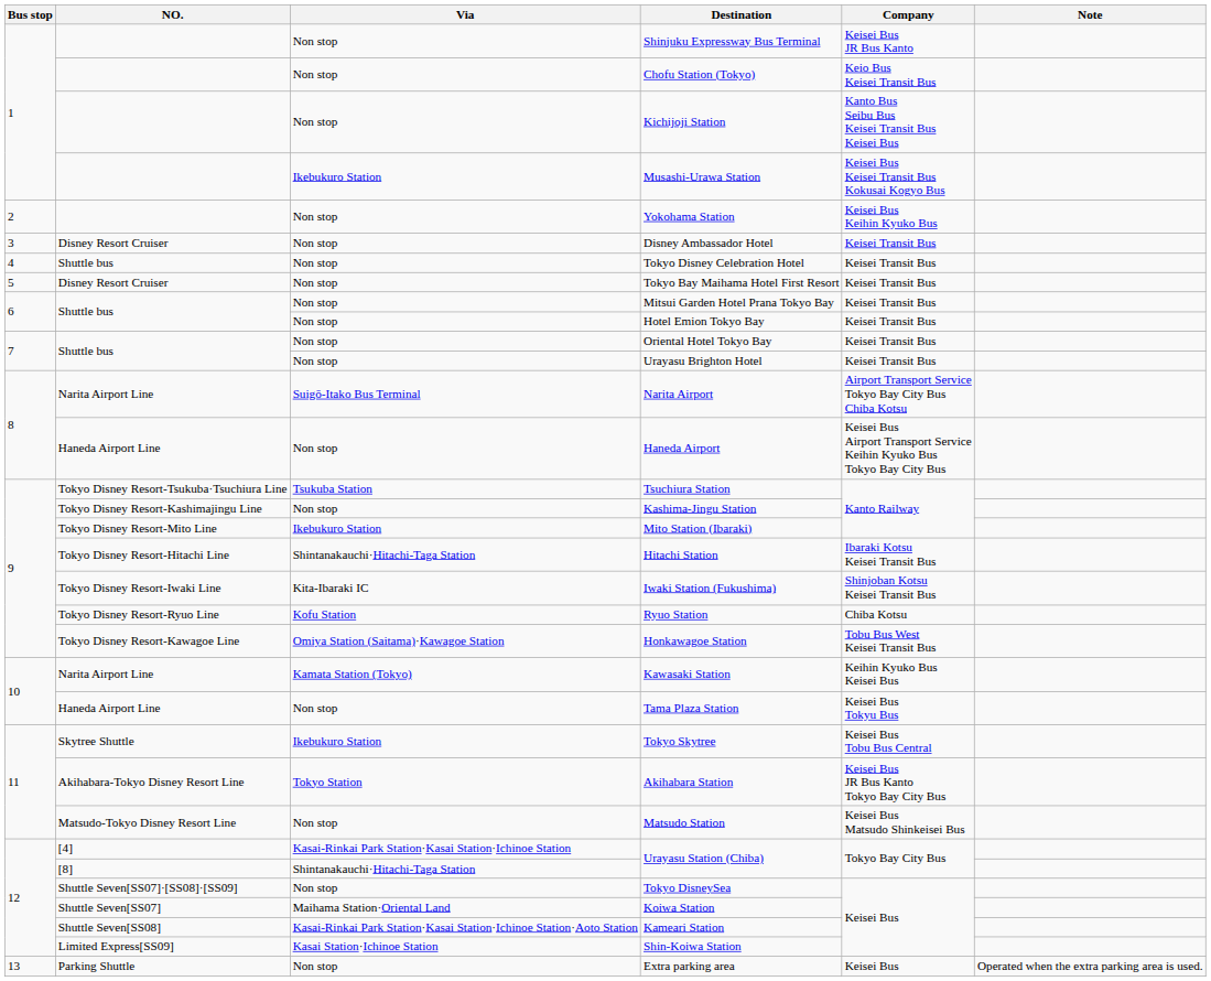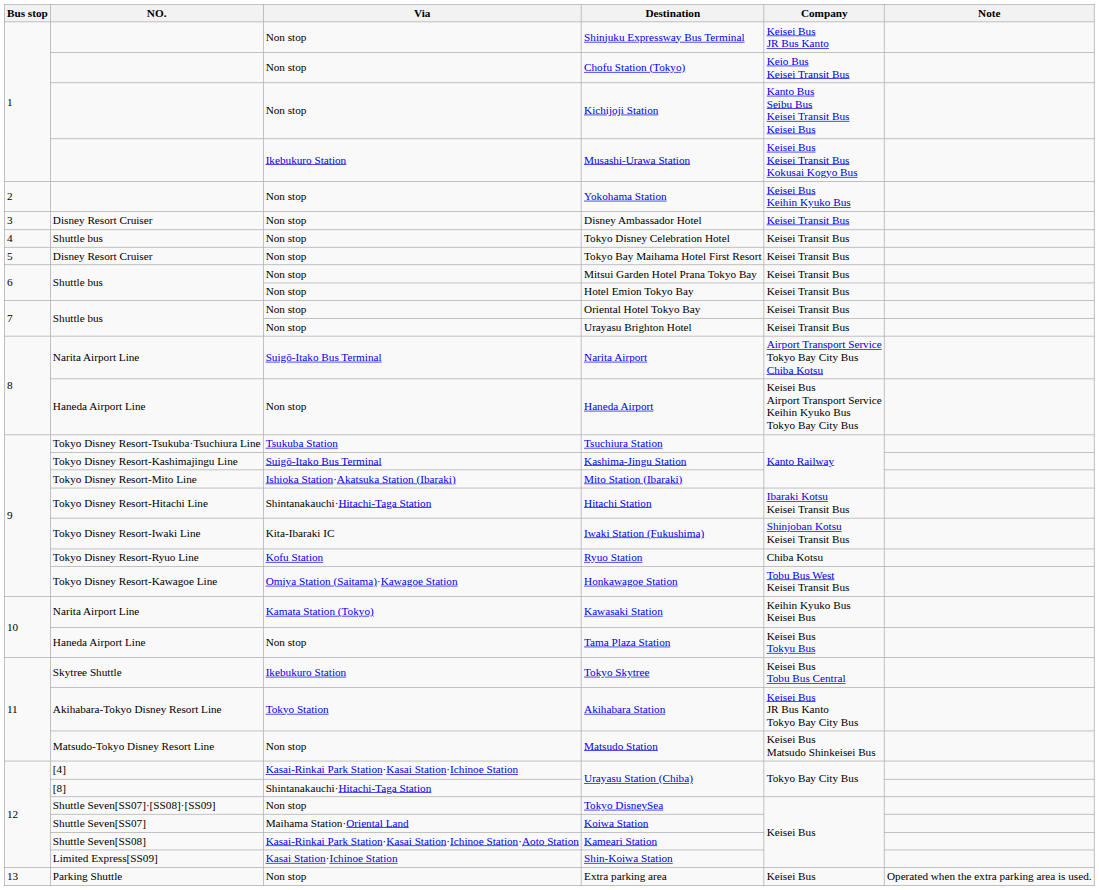Kashima-Jingu Station | Via: Non stop -> Suigō-Itako Bus Terminal
Mito Station (Ibaraki) | Via: Ikebukuro Station -> Ishioka Station·Akatsuka Station (Ibaraki)
